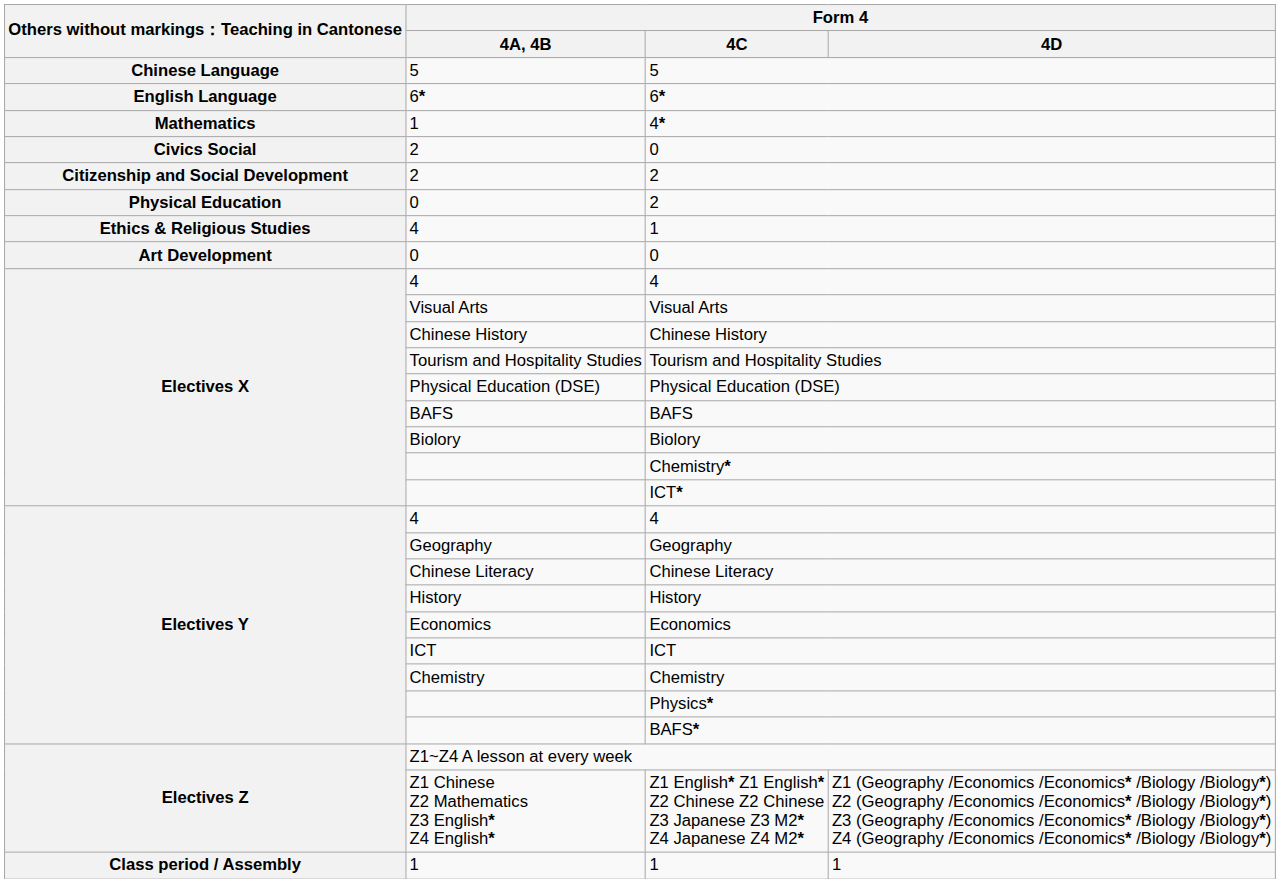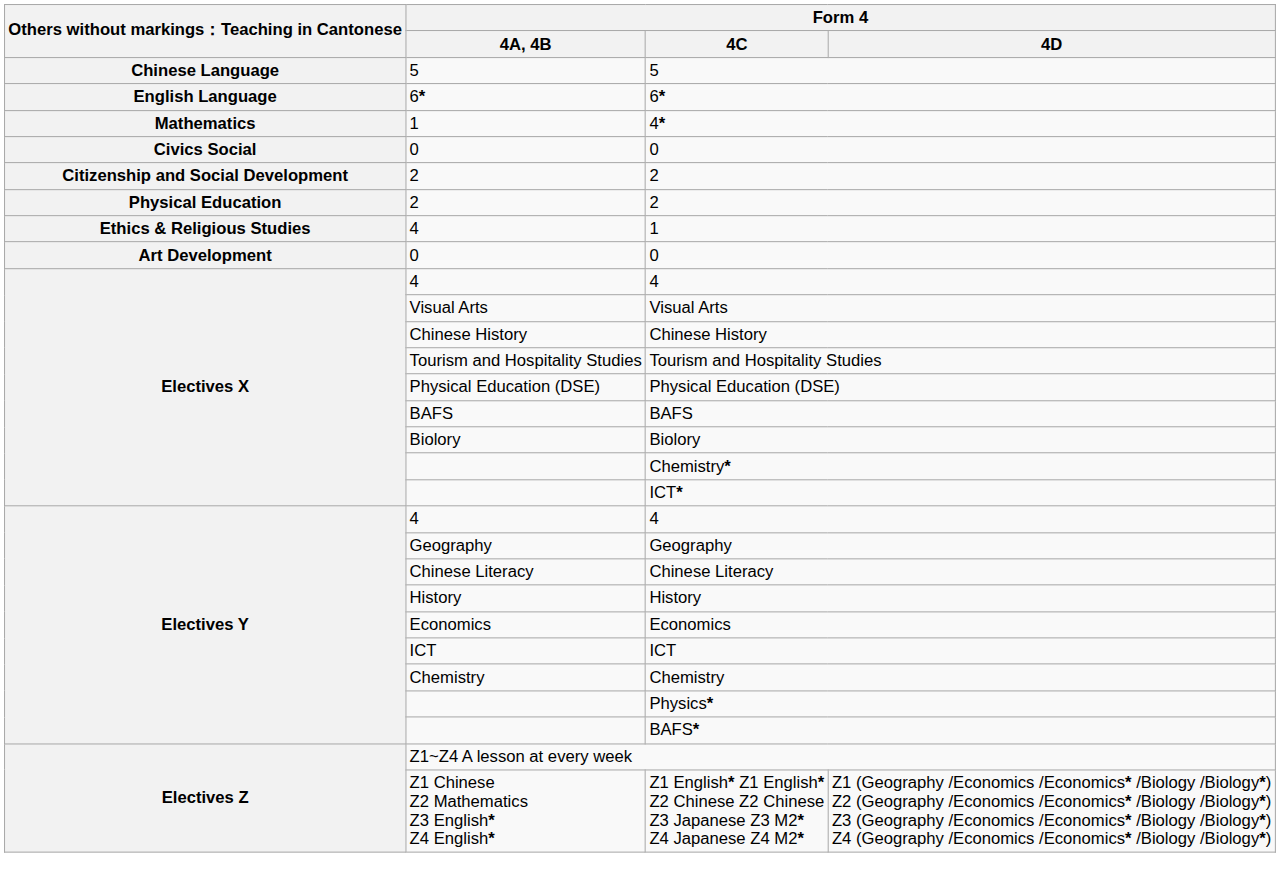Civics Social / 0 | Form 4 / 4A, 4B: 2 -> 0
Physical Education / 2 | Form 4 / 4A, 4B: 0 -> 2
- row: Class period / Assembly | 1 | 1 | 1
